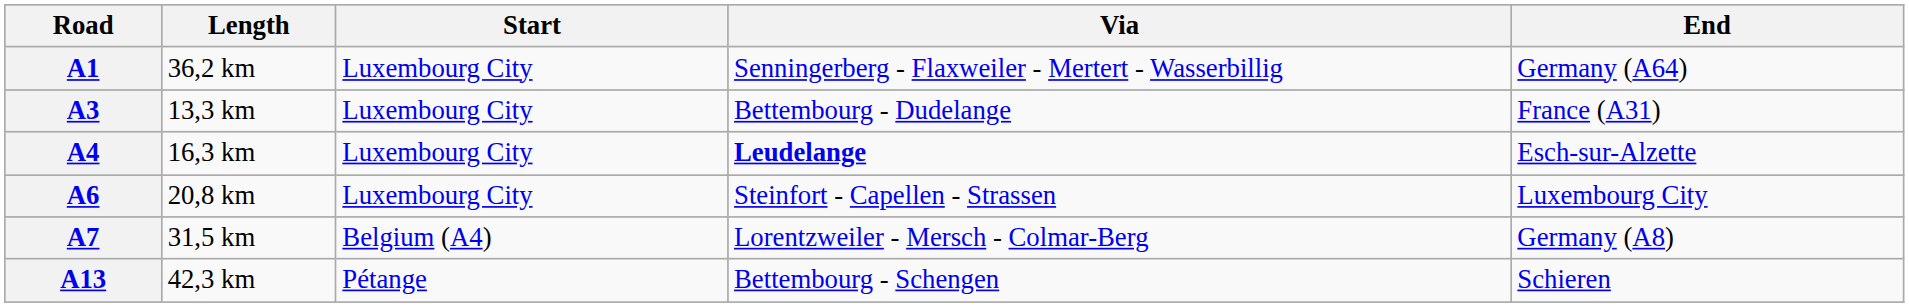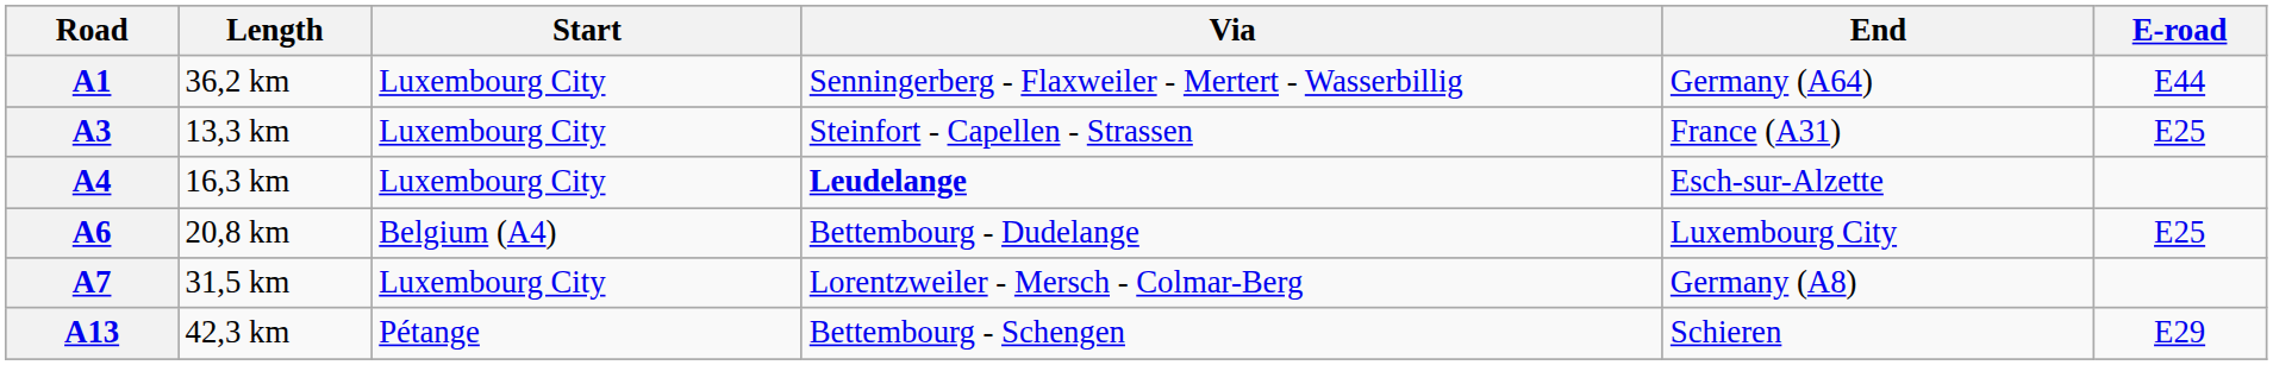+ column: E-road | E44 | E25 | E25 | E29
A3 | Via: Bettembourg - Dudelange -> Steinfort - Capellen - Strassen
A6 | Start: Luxembourg City -> Belgium (A4)
A6 | Via: Steinfort - Capellen - Strassen -> Bettembourg - Dudelange
A7 | Start: Belgium (A4) -> Luxembourg City
